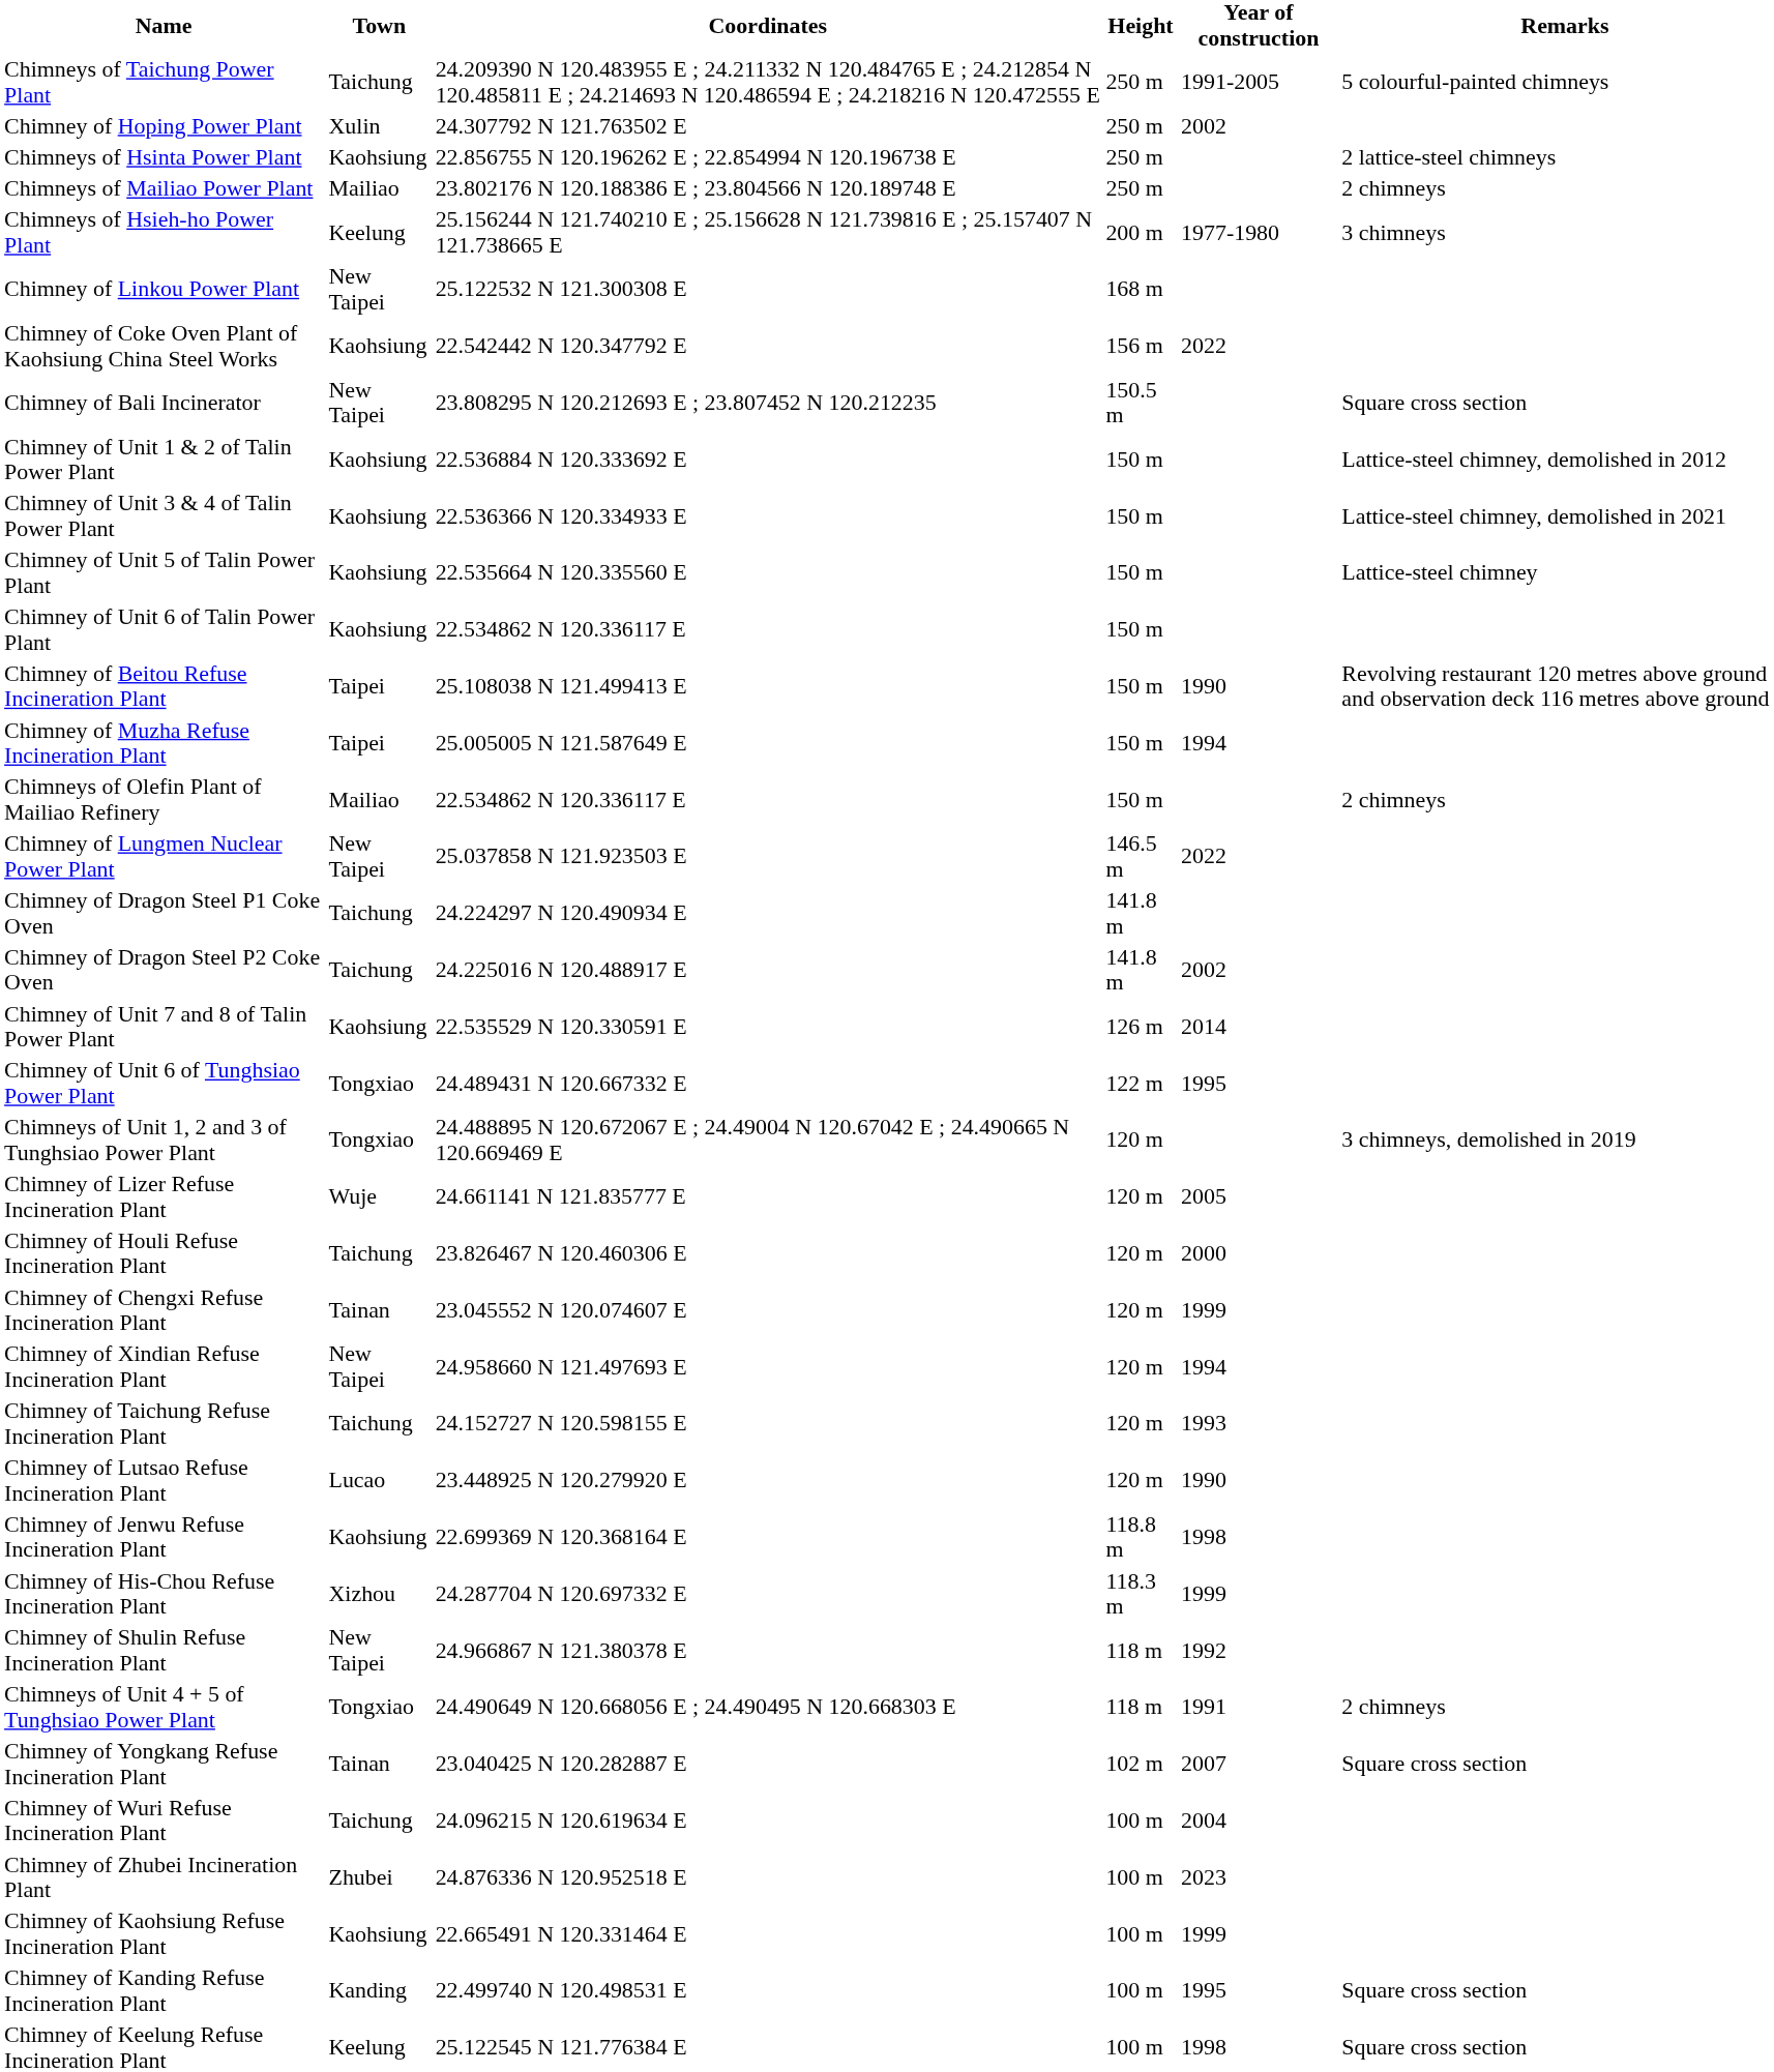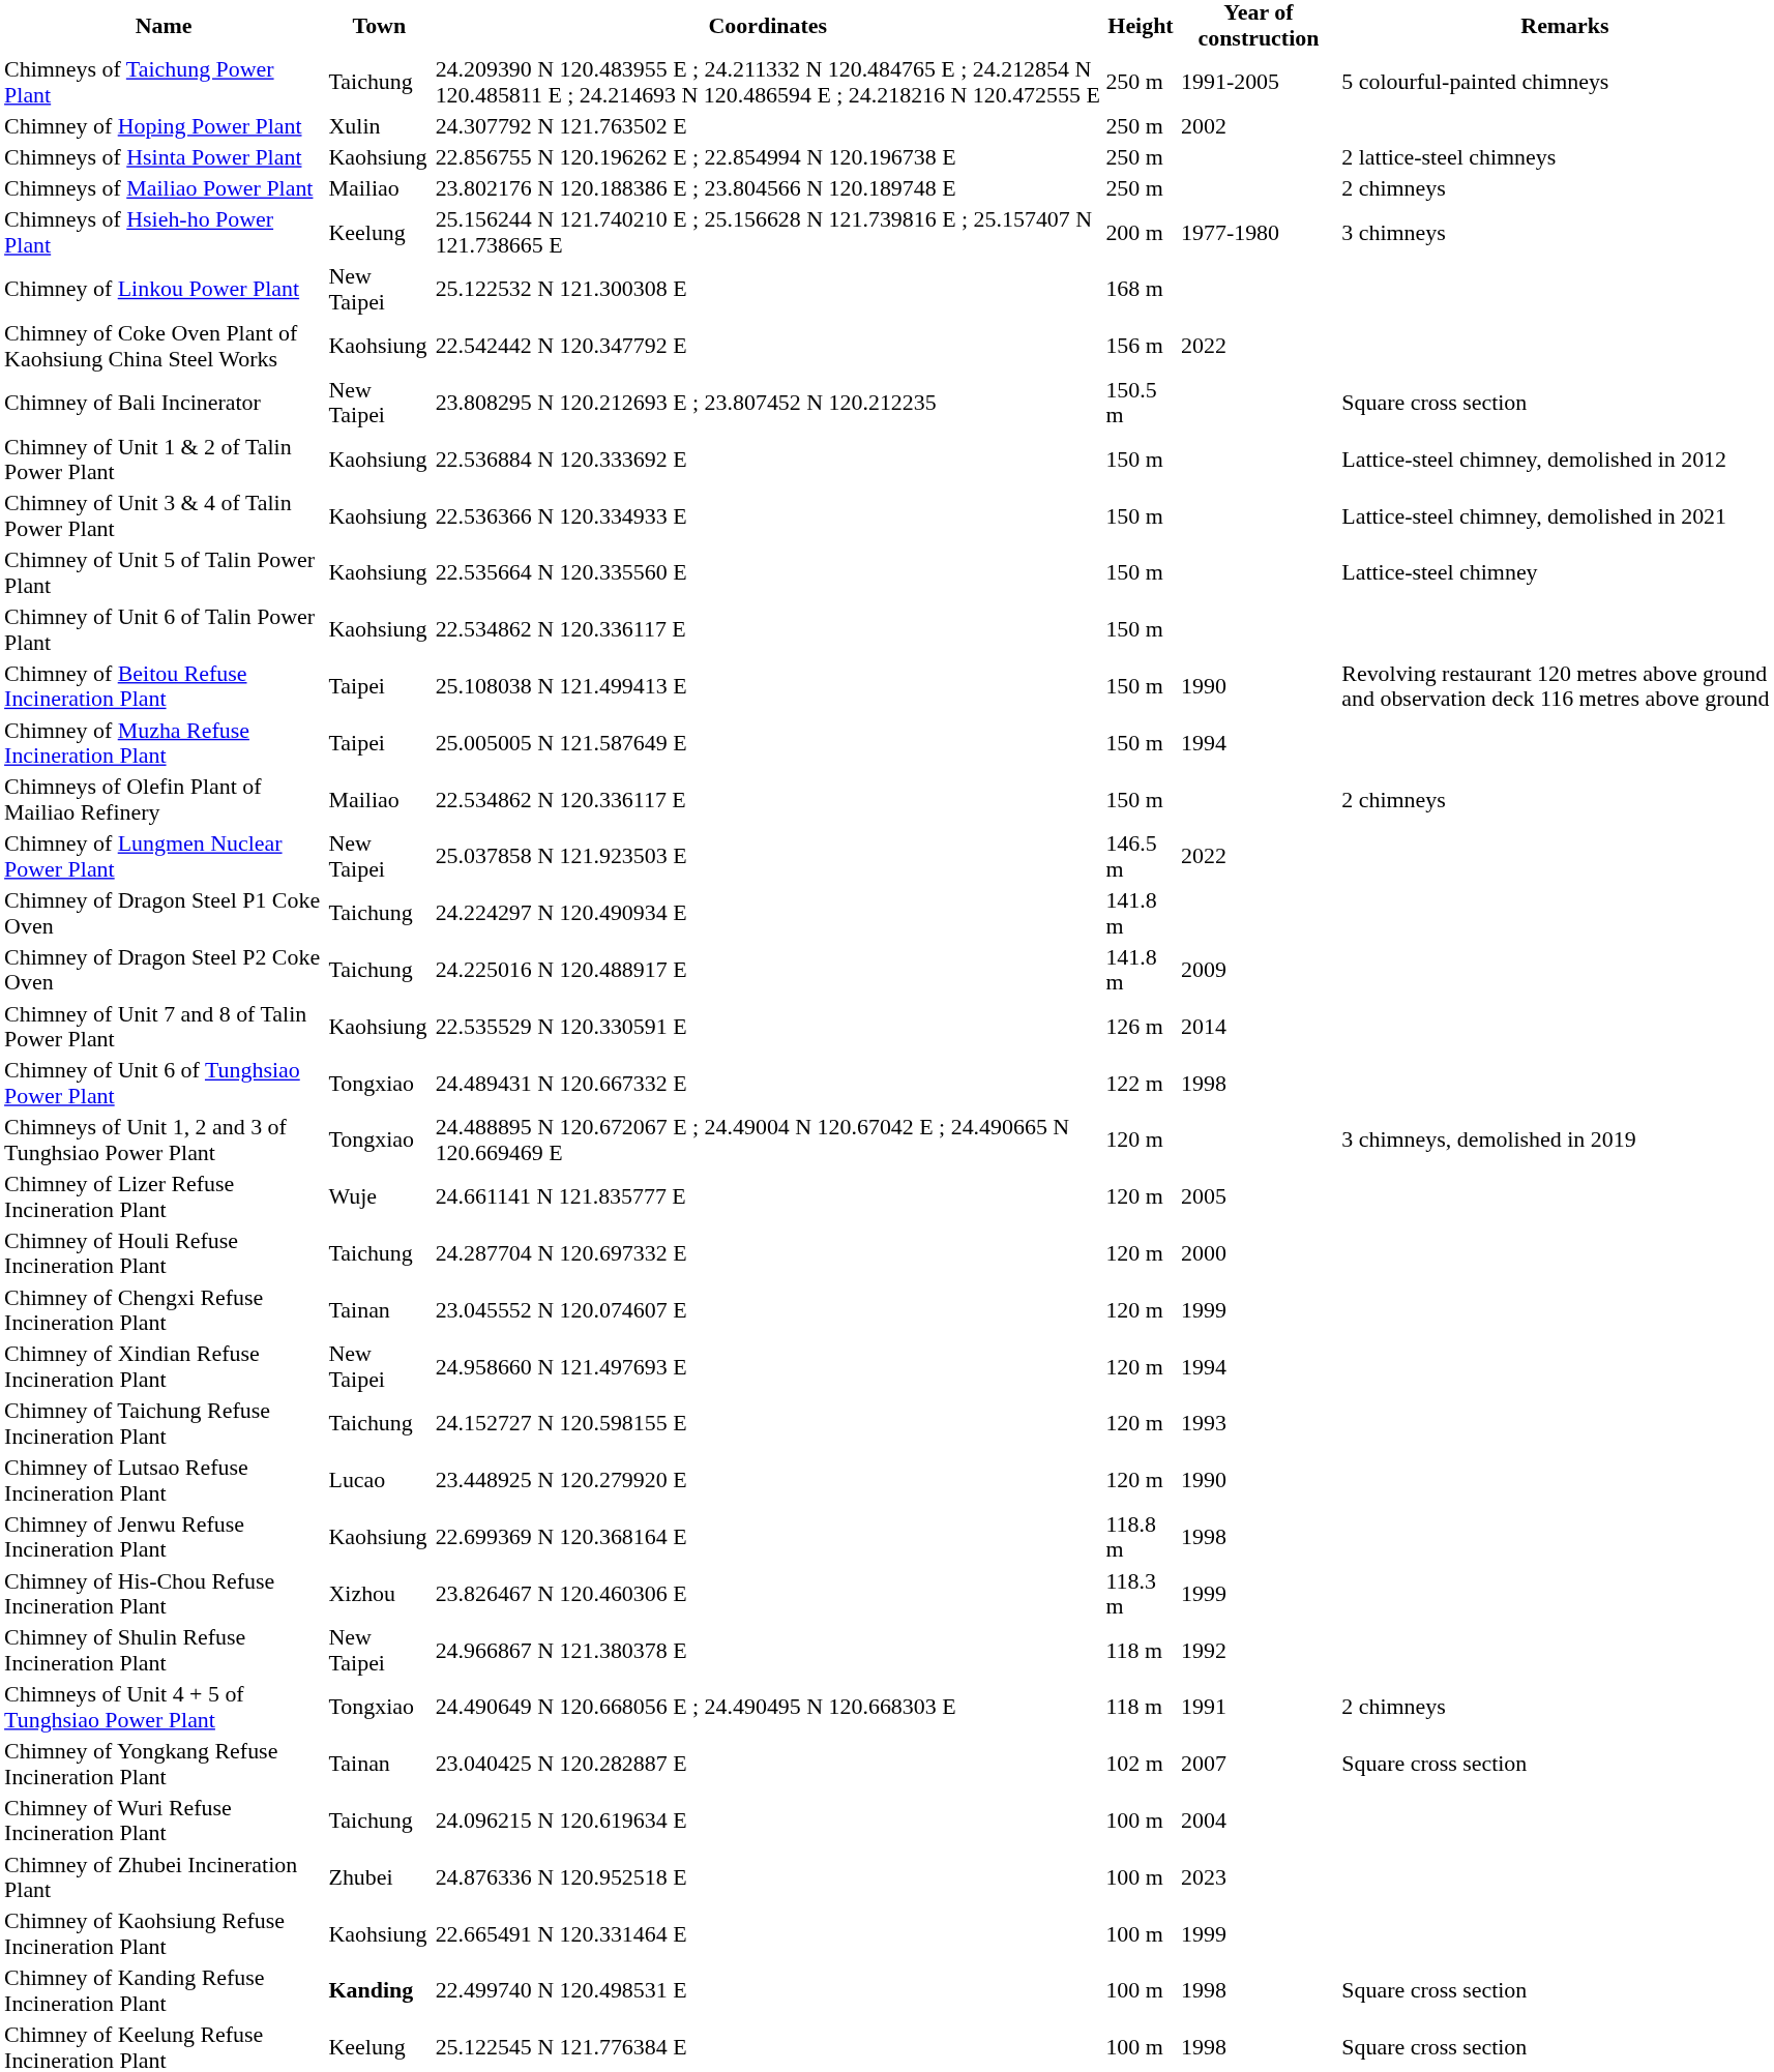Chimney of Dragon Steel P2 Coke Oven | Year of construction: 2002 -> 2009
Chimney of Unit 6 of Tunghsiao Power Plant | Year of construction: 1995 -> 1998
Chimney of Houli Refuse Incineration Plant | Coordinates: 23.826467 N 120.460306 E -> 24.287704 N 120.697332 E
Chimney of His-Chou Refuse Incineration Plant | Coordinates: 24.287704 N 120.697332 E -> 23.826467 N 120.460306 E
Chimney of Kanding Refuse Incineration Plant | Town: normal -> bold
Chimney of Kanding Refuse Incineration Plant | Year of construction: 1995 -> 1998
